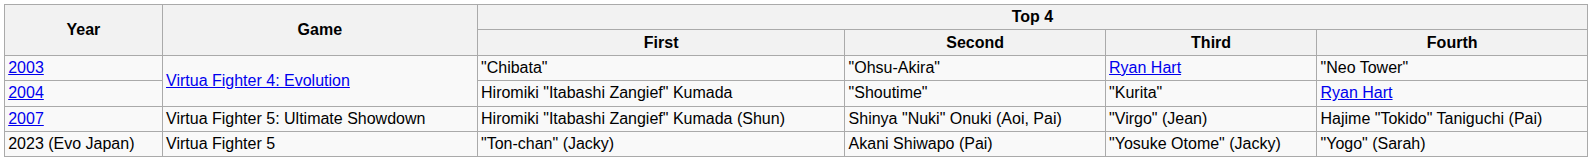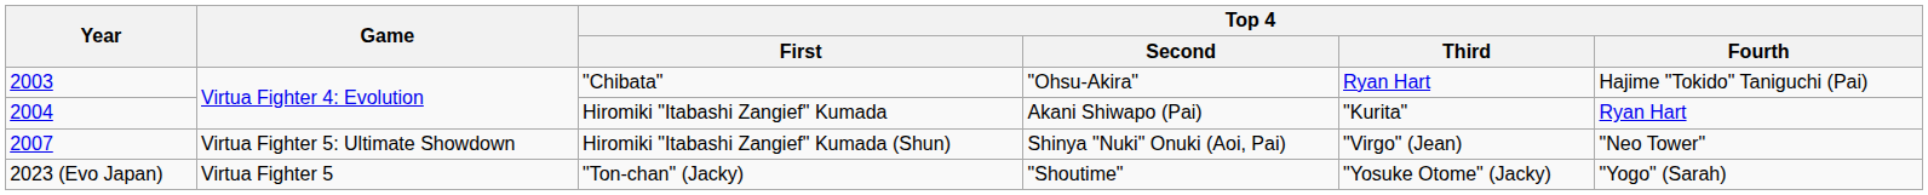"Chibata" | Top 4 / Fourth: "Neo Tower" -> Hajime "Tokido" Taniguchi (Pai)
Hiromiki "Itabashi Zangief" Kumada | Top 4 / Second: "Shoutime" -> Akani Shiwapo (Pai)
Hiromiki "Itabashi Zangief" Kumada (Shun) | Top 4 / Fourth: Hajime "Tokido" Taniguchi (Pai) -> "Neo Tower"
"Ton-chan" (Jacky) | Top 4 / Second: Akani Shiwapo (Pai) -> "Shoutime"
